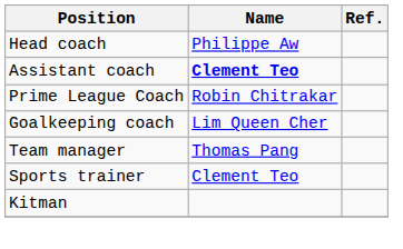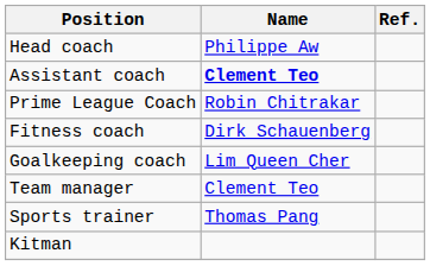+ row: Fitness coach | Dirk Schauenberg
Team manager | Name: Thomas Pang -> Clement Teo
Sports trainer | Name: Clement Teo -> Thomas Pang
